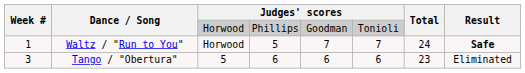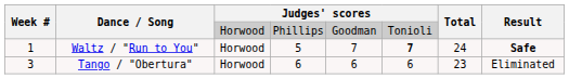Waltz / "Run to You" | column 6: normal -> bold
Tango / "Obertura" | column 3: 5 -> Horwood
